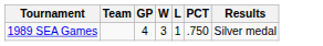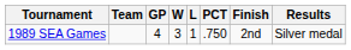+ column: Finish | 2nd
